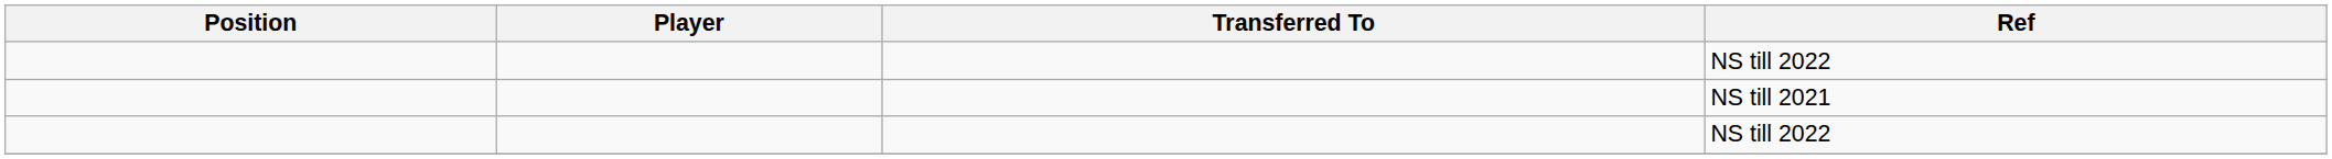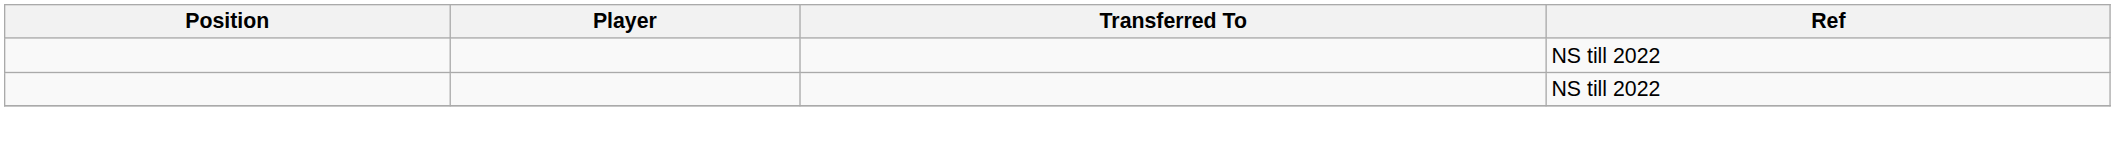- row: NS till 2021
